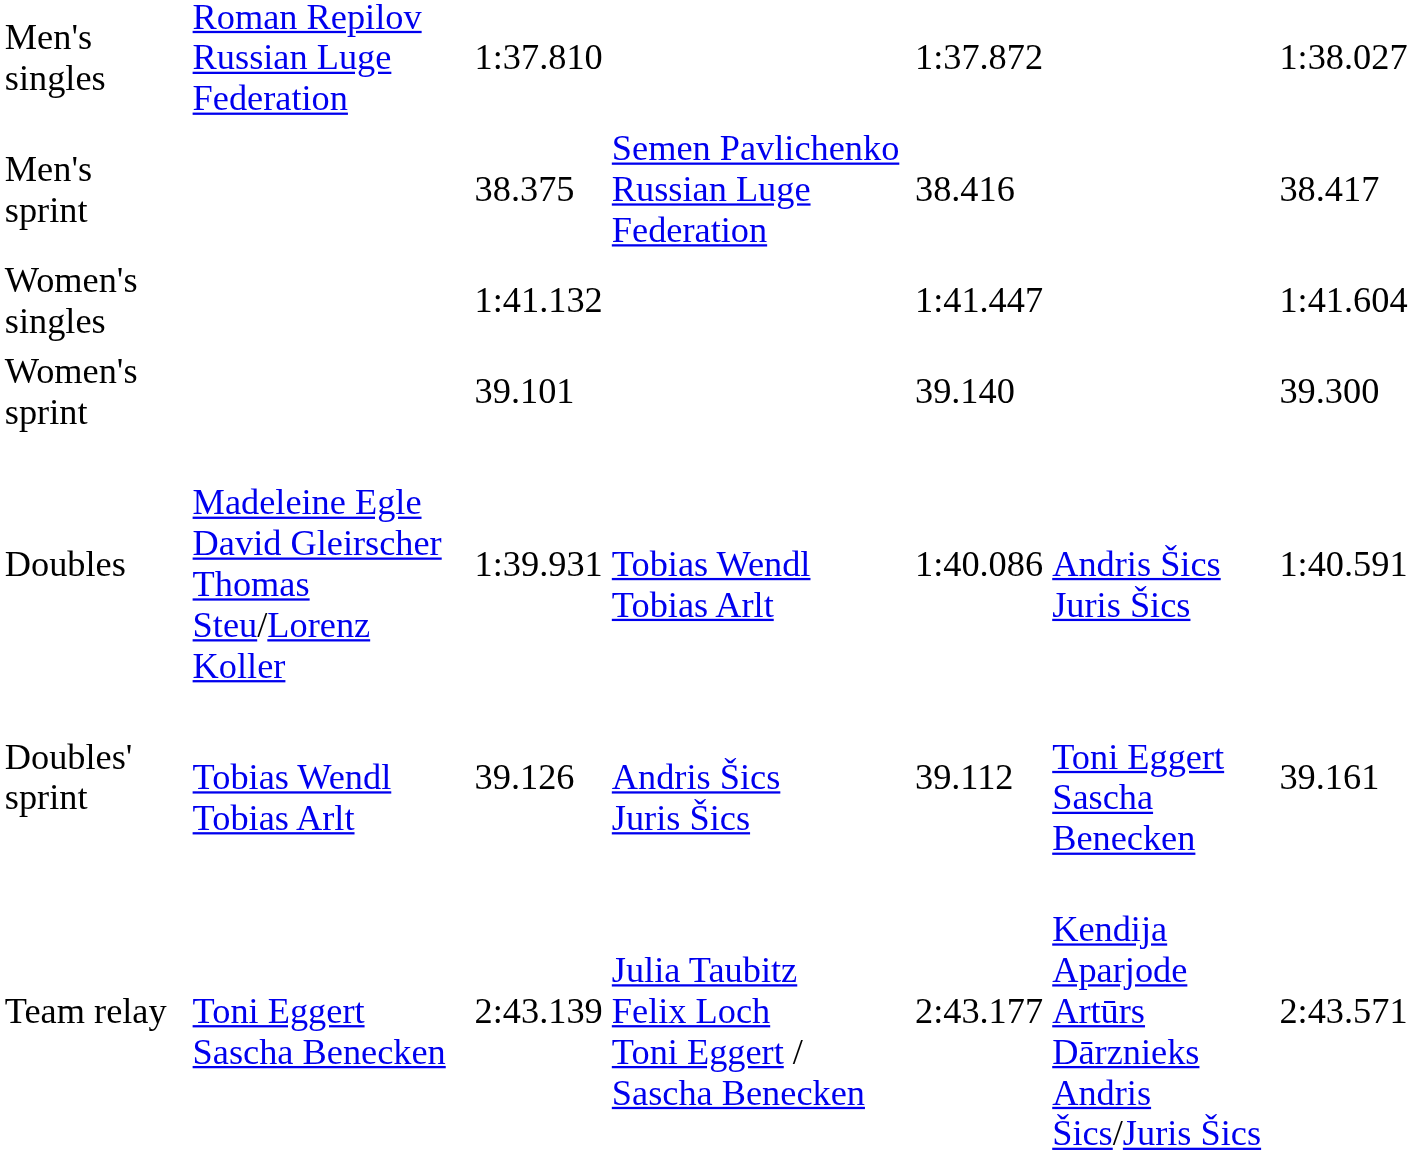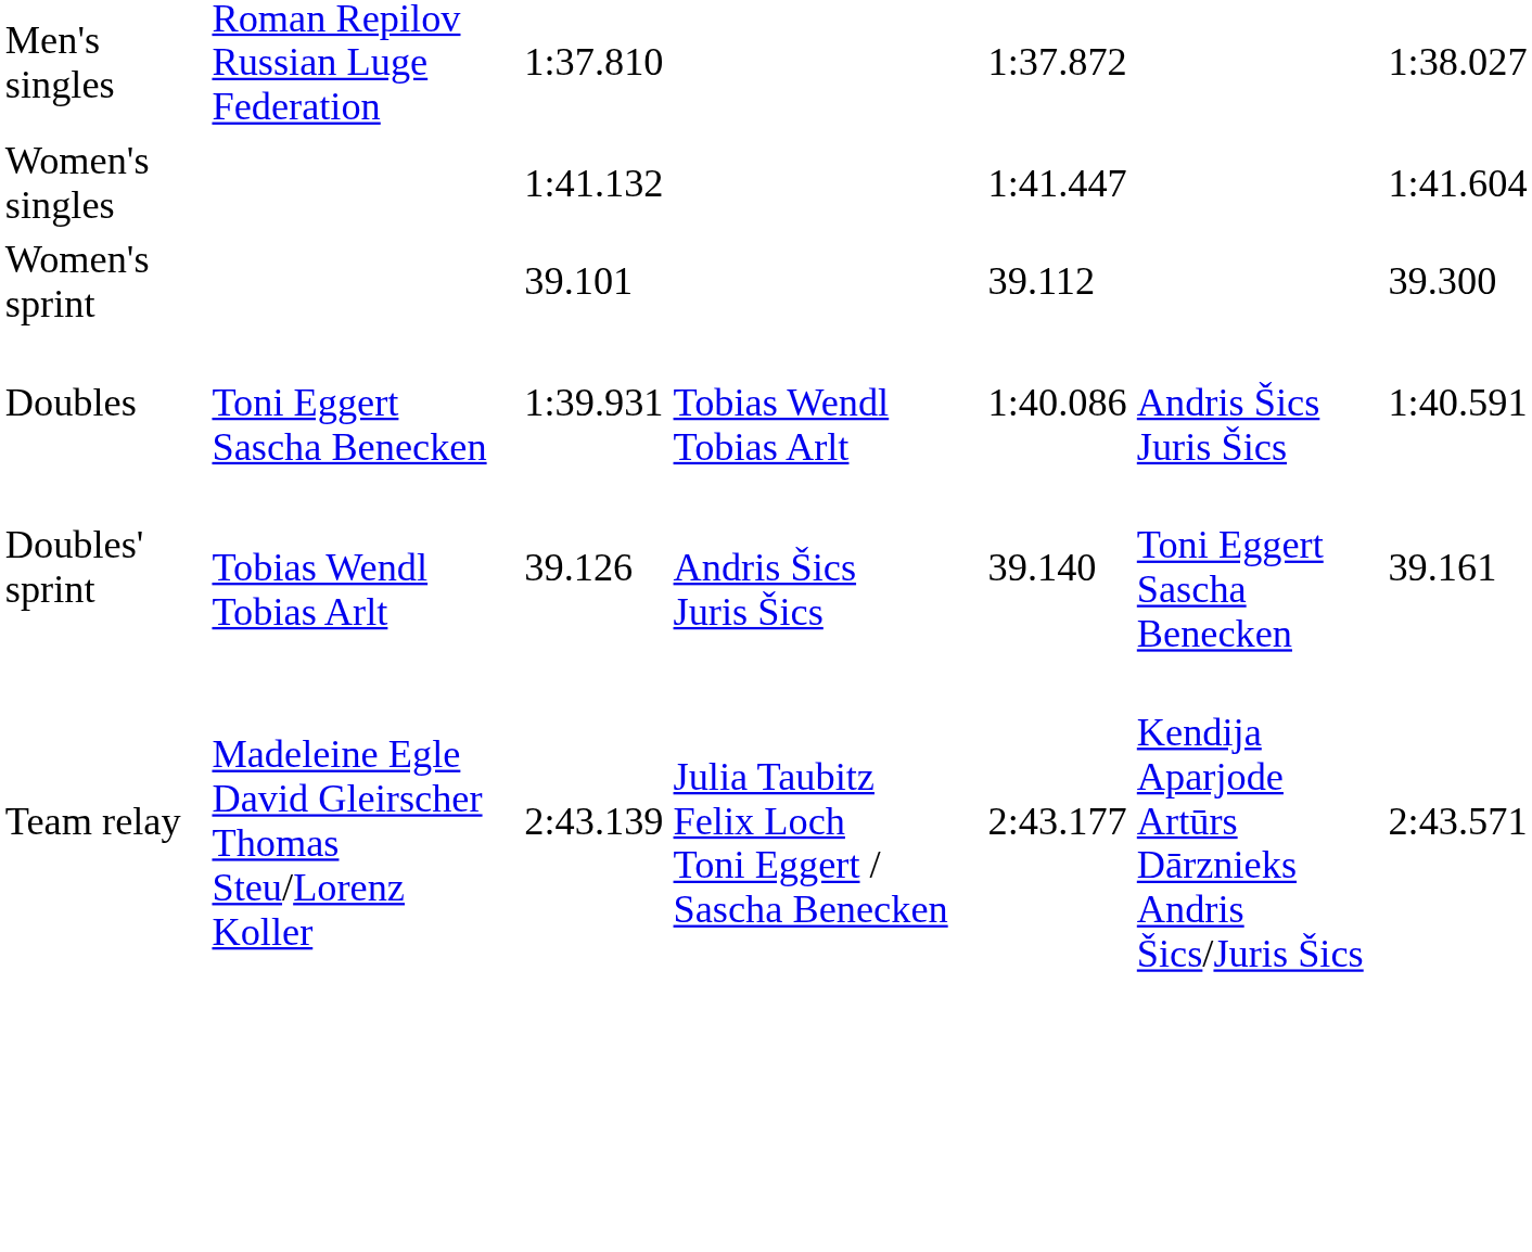- row: Men's sprint | 38.375 | Semen Pavlichenko Russian Luge Federation | 38.416 | 38.417
Women's sprint | column 5: 39.140 -> 39.112
Doubles | column 2: Madeleine Egle David Gleirscher Thomas Steu/Lorenz Koller -> Toni Eggert Sascha Benecken
Doubles' sprint | column 5: 39.112 -> 39.140
Team relay | column 2: Toni Eggert Sascha Benecken -> Madeleine Egle David Gleirscher Thomas Steu/Lorenz Koller
